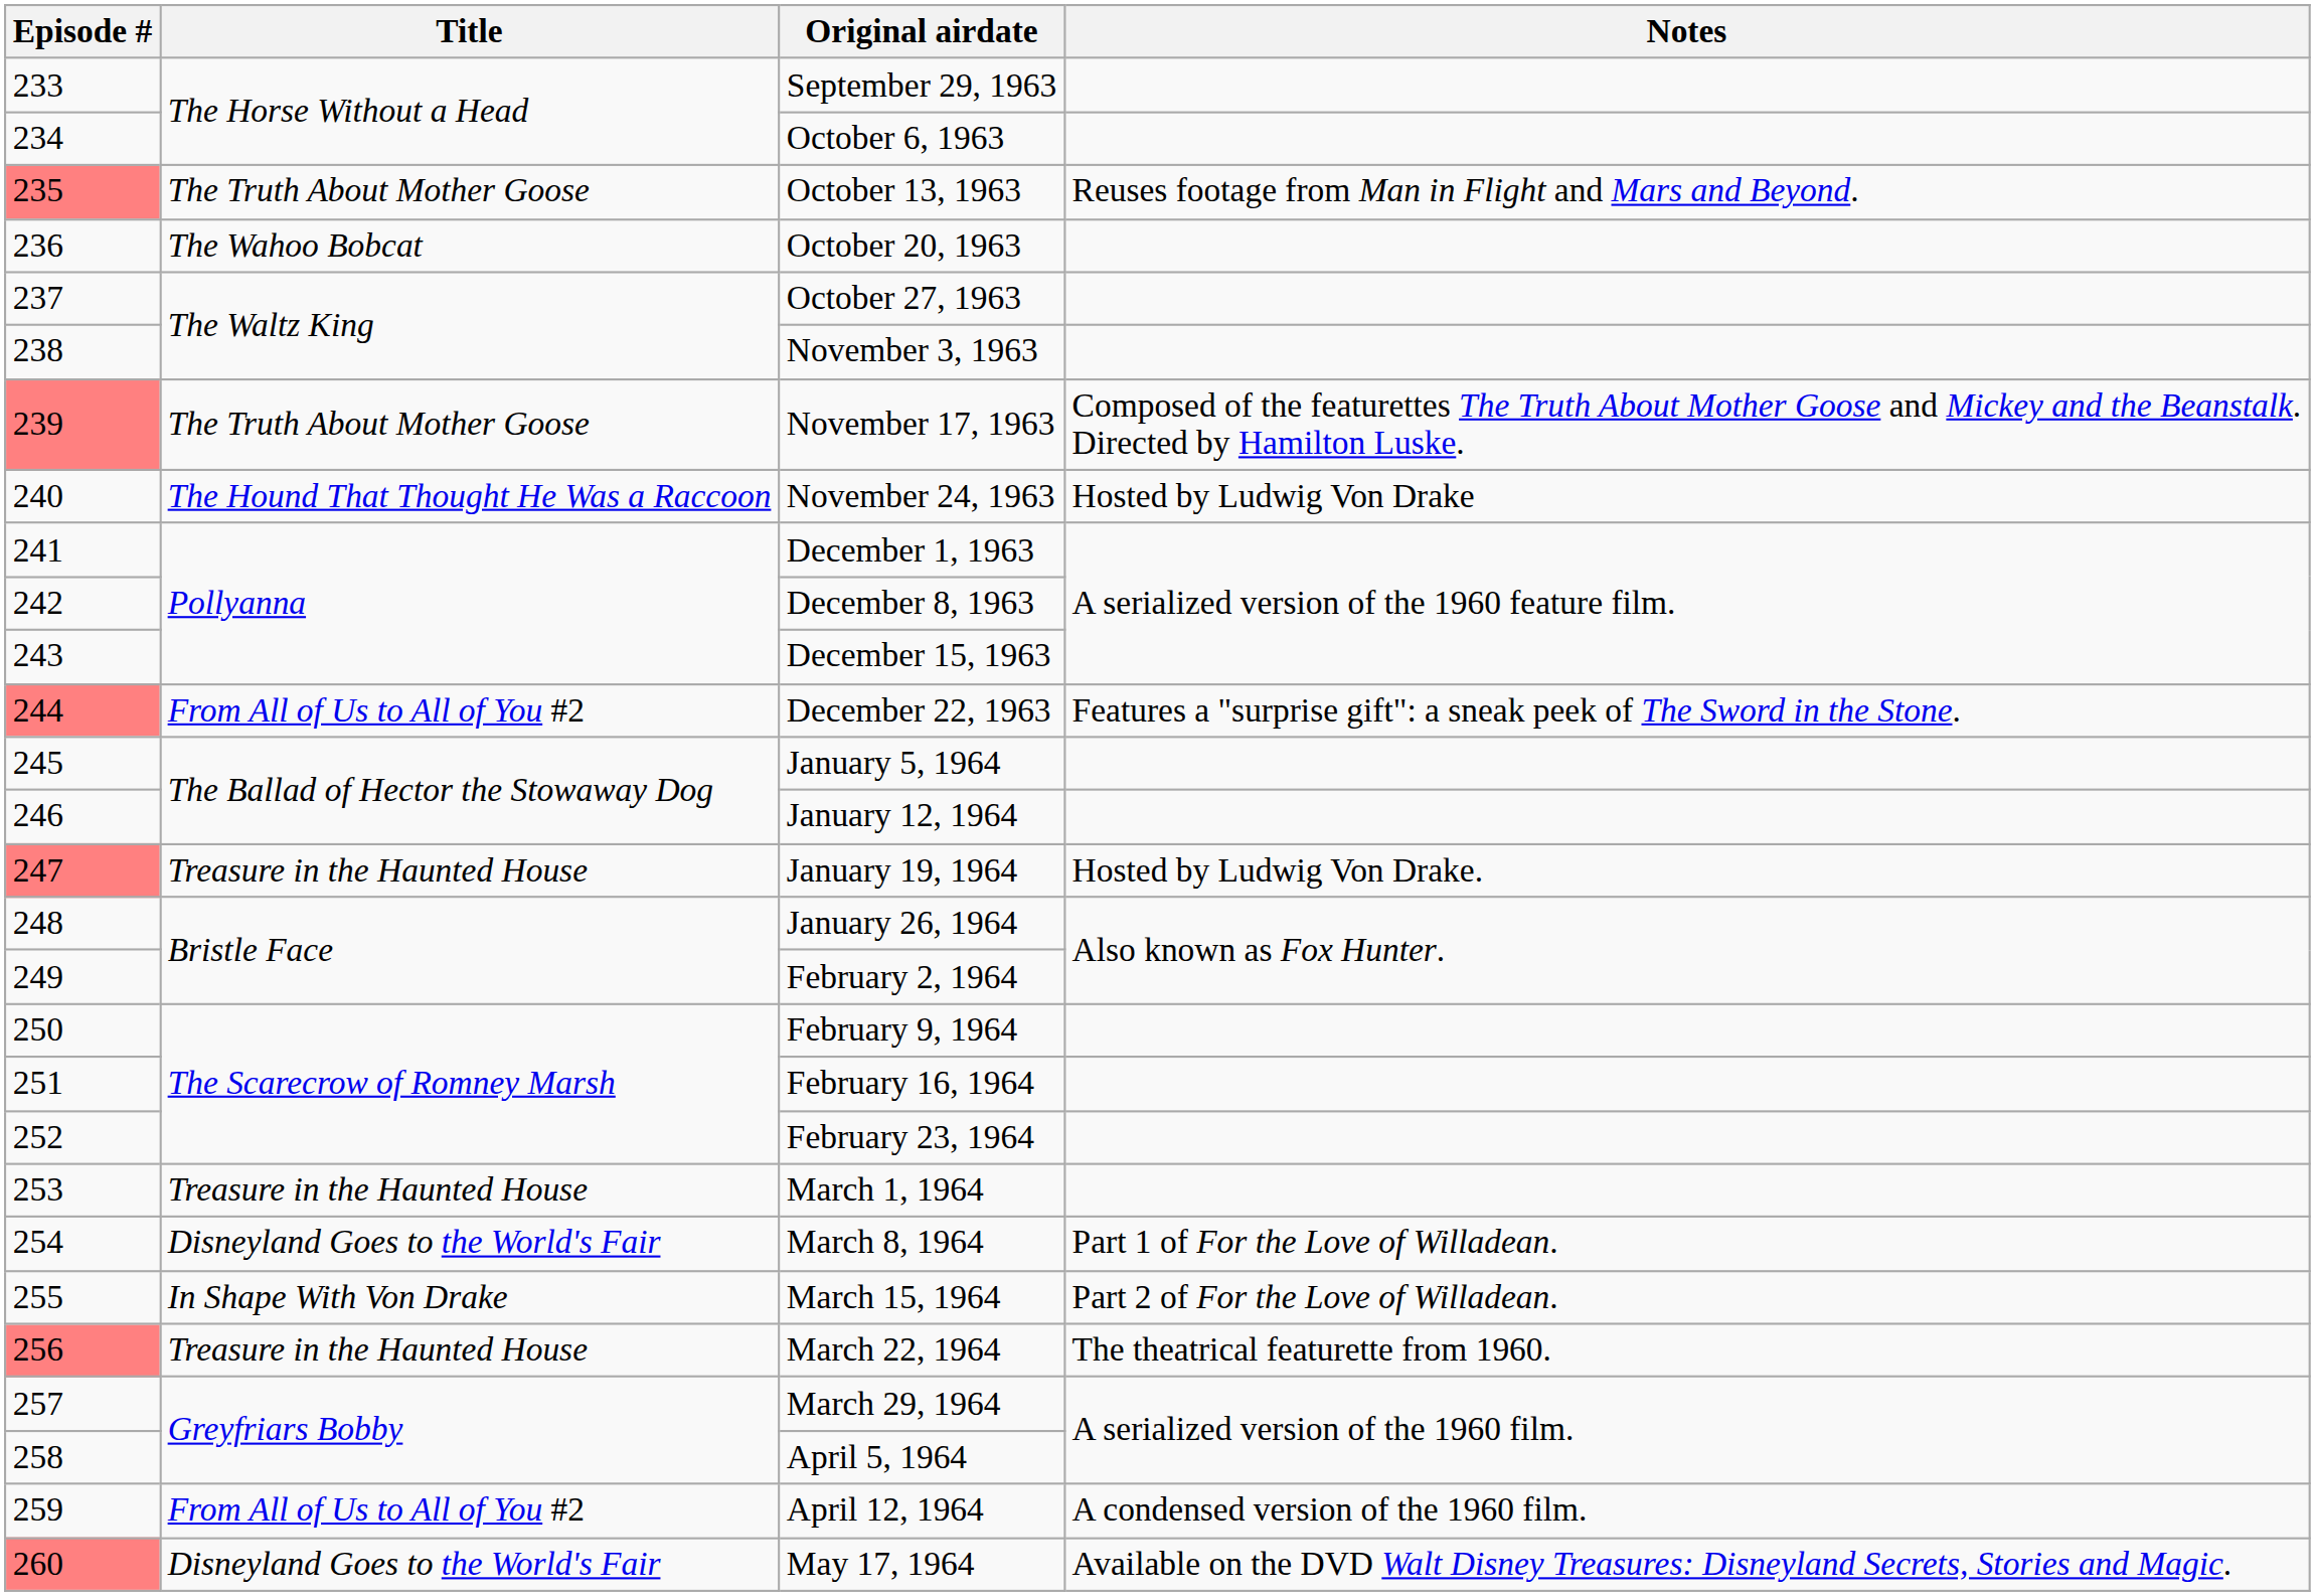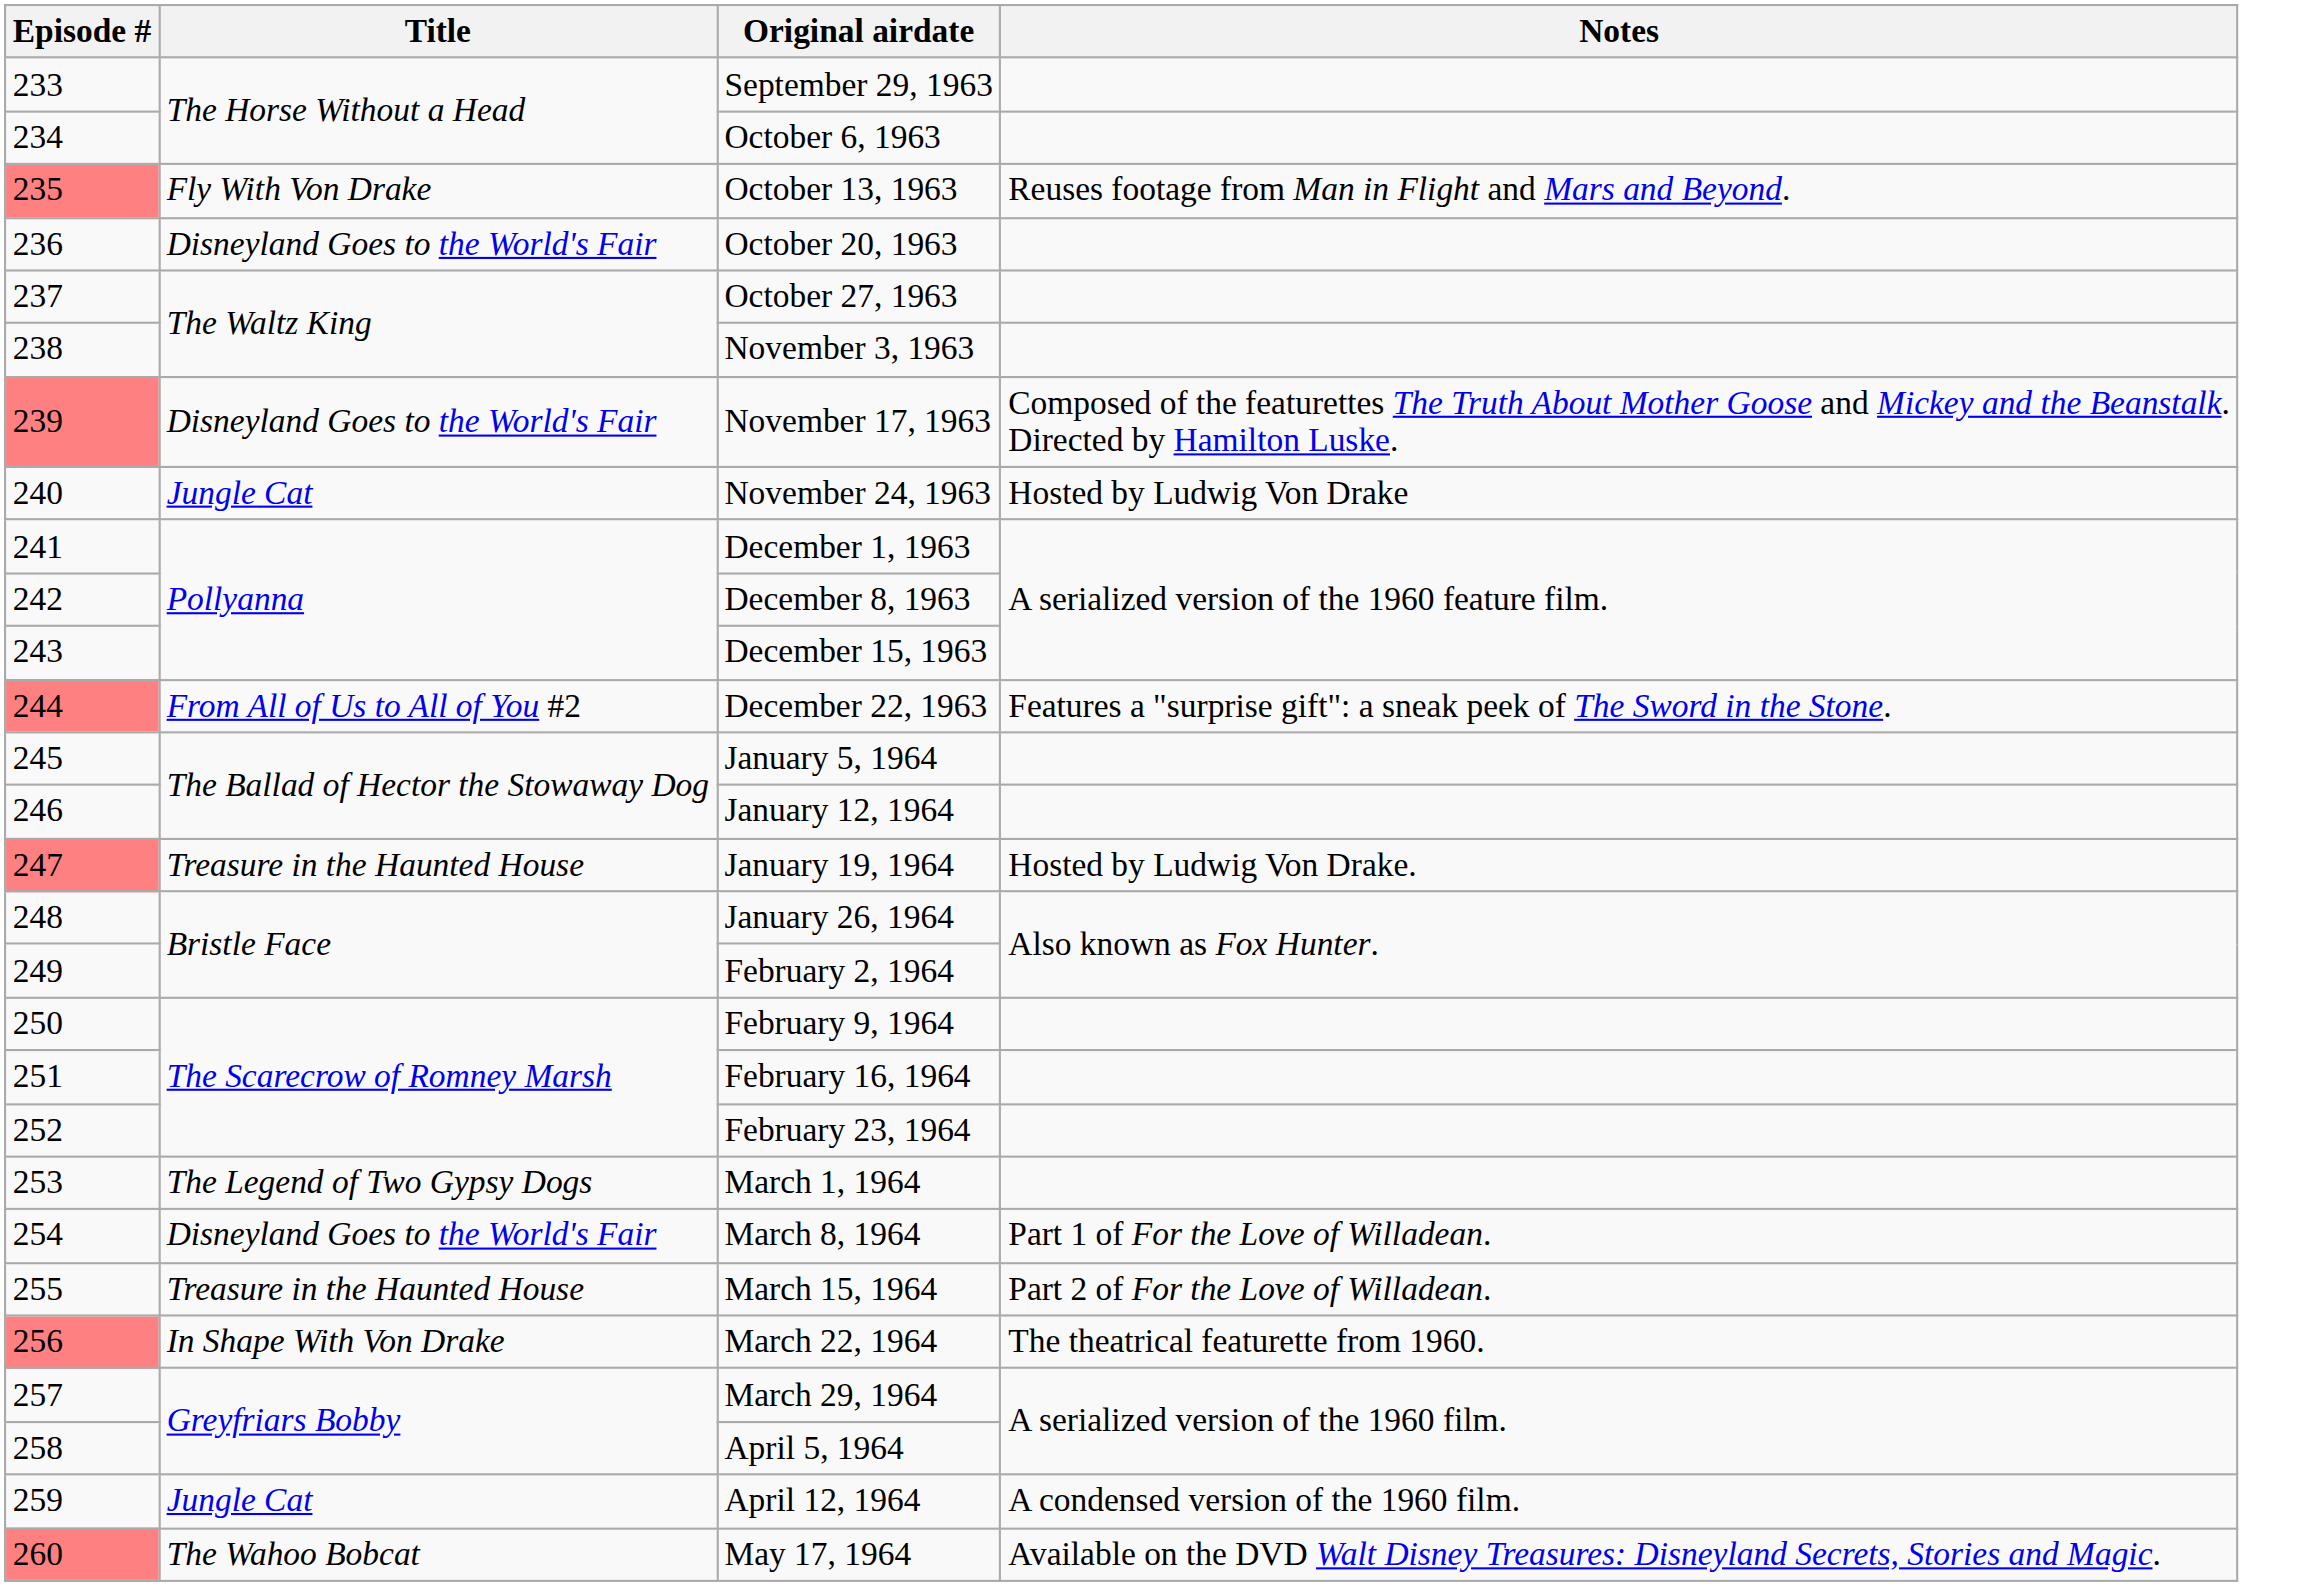October 13, 1963 | Title: The Truth About Mother Goose -> Fly With Von Drake
October 20, 1963 | Title: The Wahoo Bobcat -> Disneyland Goes to the World's Fair
November 17, 1963 | Title: The Truth About Mother Goose -> Disneyland Goes to the World's Fair
November 24, 1963 | Title: The Hound That Thought He Was a Raccoon -> Jungle Cat
March 1, 1964 | Title: Treasure in the Haunted House -> The Legend of Two Gypsy Dogs
March 15, 1964 | Title: In Shape With Von Drake -> Treasure in the Haunted House
March 22, 1964 | Title: Treasure in the Haunted House -> In Shape With Von Drake
April 12, 1964 | Title: From All of Us to All of You #2 -> Jungle Cat
May 17, 1964 | Title: Disneyland Goes to the World's Fair -> The Wahoo Bobcat
